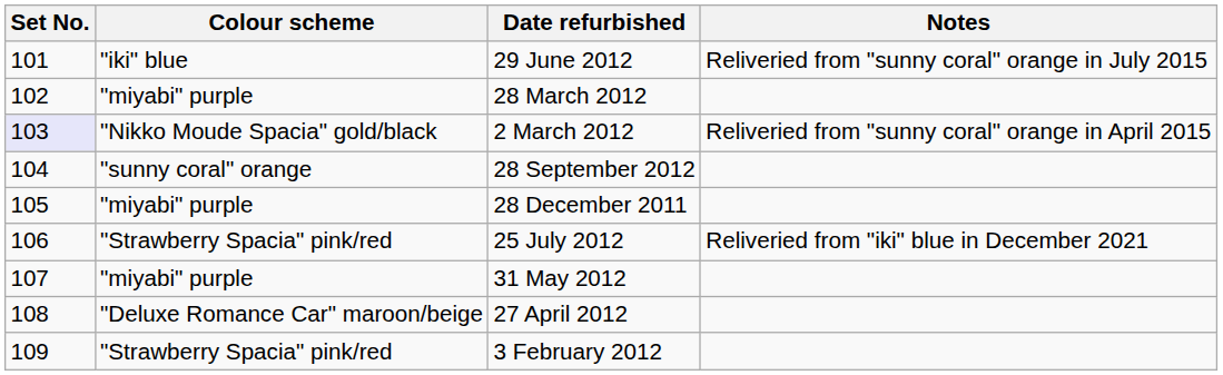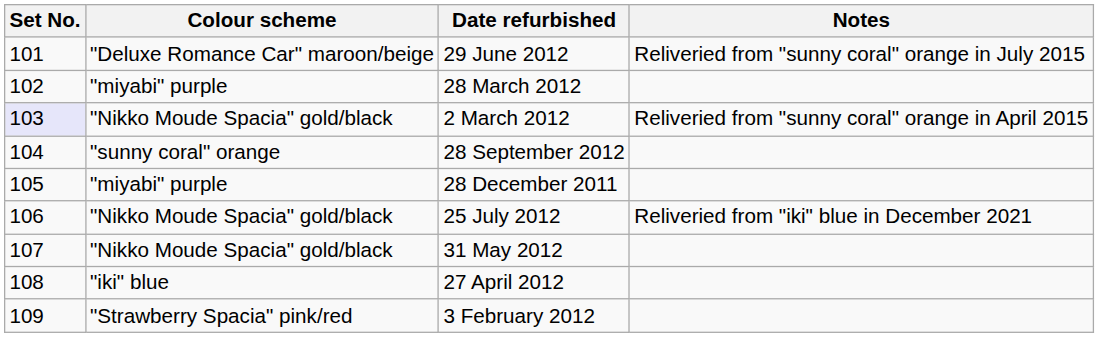29 June 2012 | Colour scheme: "iki" blue -> "Deluxe Romance Car" maroon/beige
25 July 2012 | Colour scheme: "Strawberry Spacia" pink/red -> "Nikko Moude Spacia" gold/black
31 May 2012 | Colour scheme: "miyabi" purple -> "Nikko Moude Spacia" gold/black
27 April 2012 | Colour scheme: "Deluxe Romance Car" maroon/beige -> "iki" blue
